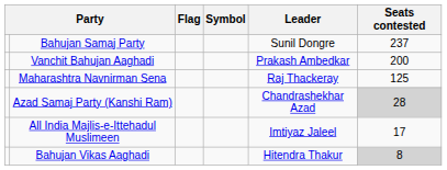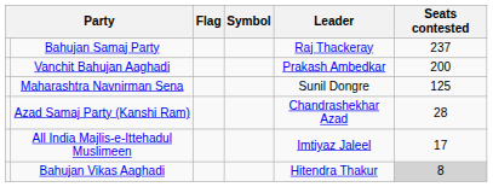Bahujan Samaj Party | Leader: Sunil Dongre -> Raj Thackeray
Maharashtra Navnirman Sena | Leader: Raj Thackeray -> Sunil Dongre
Azad Samaj Party (Kanshi Ram) | Seats contested: lightgrey background -> no background
